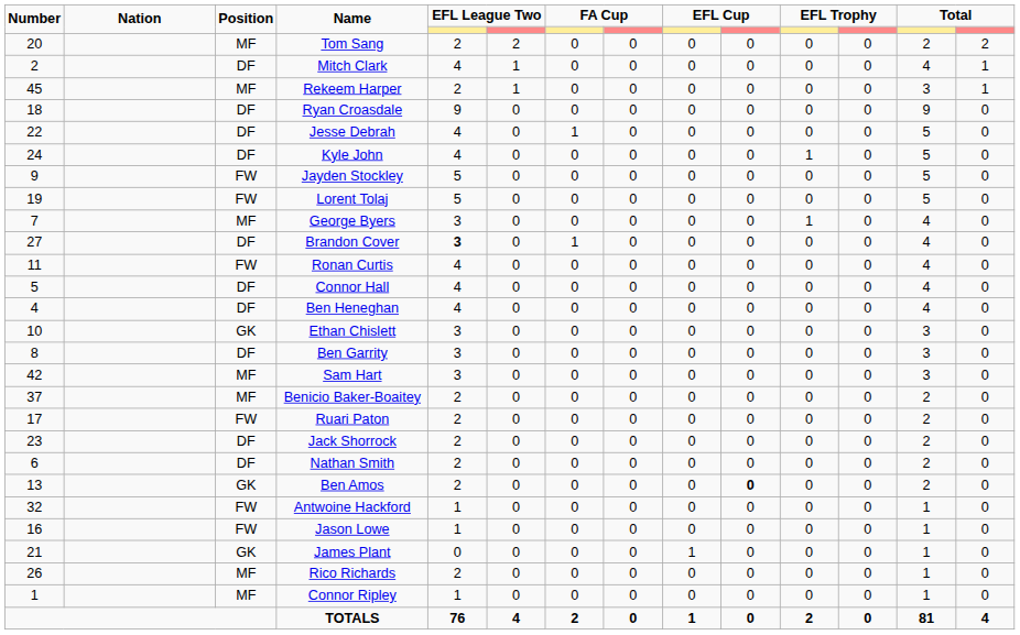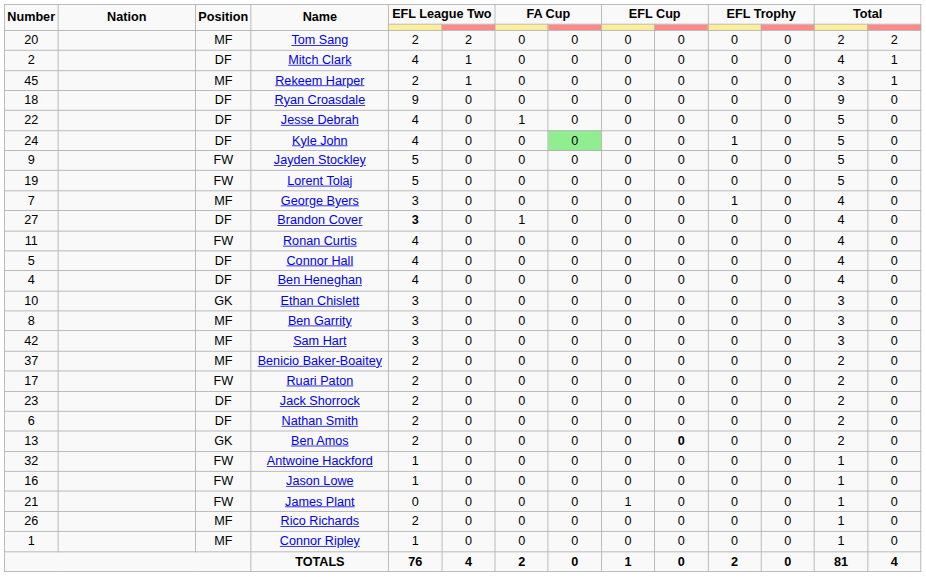Kyle John | column 8: no background -> lightgreen background
Ben Garrity | Position: DF -> MF
James Plant | Position: GK -> FW
